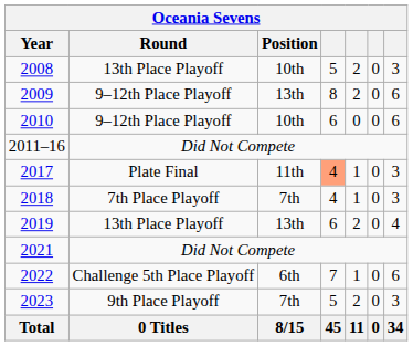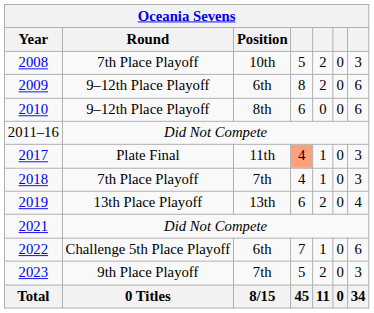2008 | Round: 13th Place Playoff -> 7th Place Playoff
2009 | Position: 13th -> 6th
2010 | Position: 10th -> 8th
